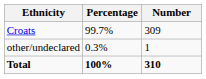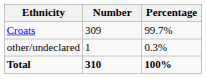columns swapped: Number <-> Percentage
